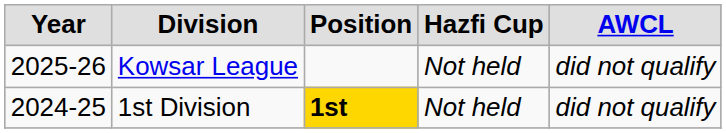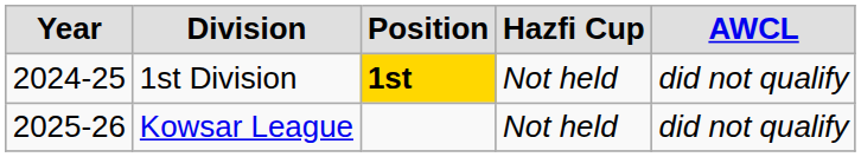rows swapped: 1st Division <-> Kowsar League
